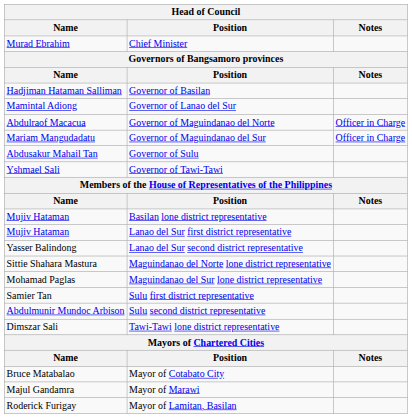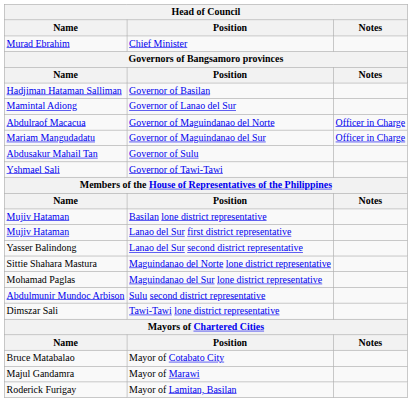- row: Samier Tan | Sulu first district representative
